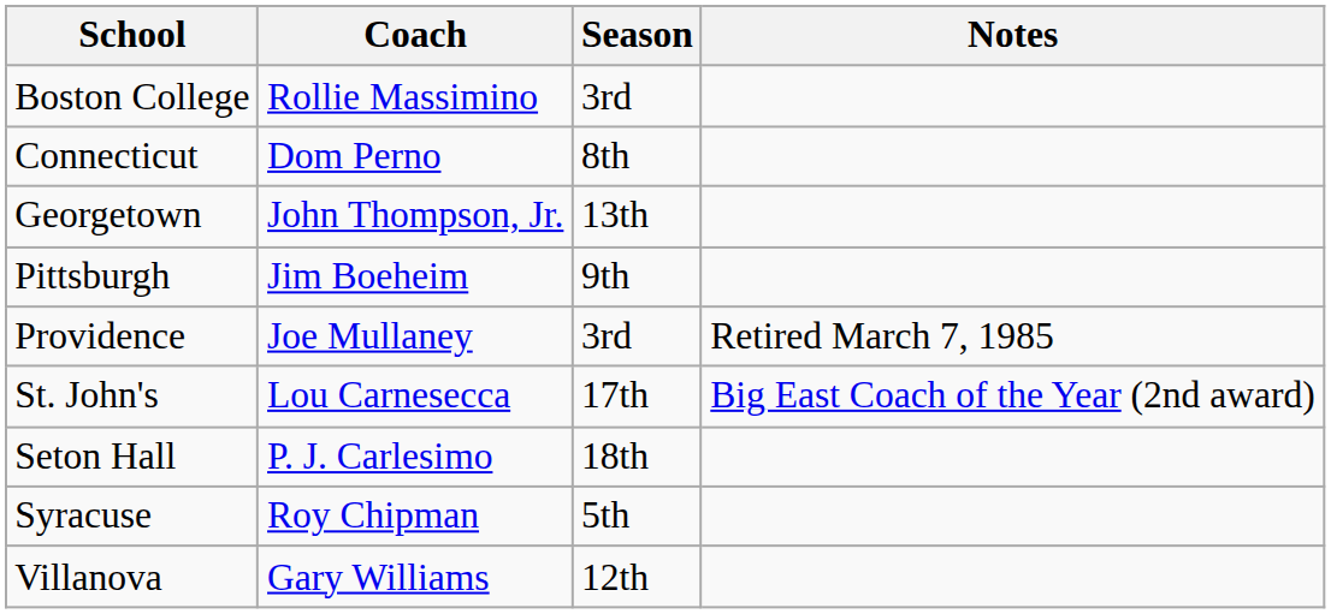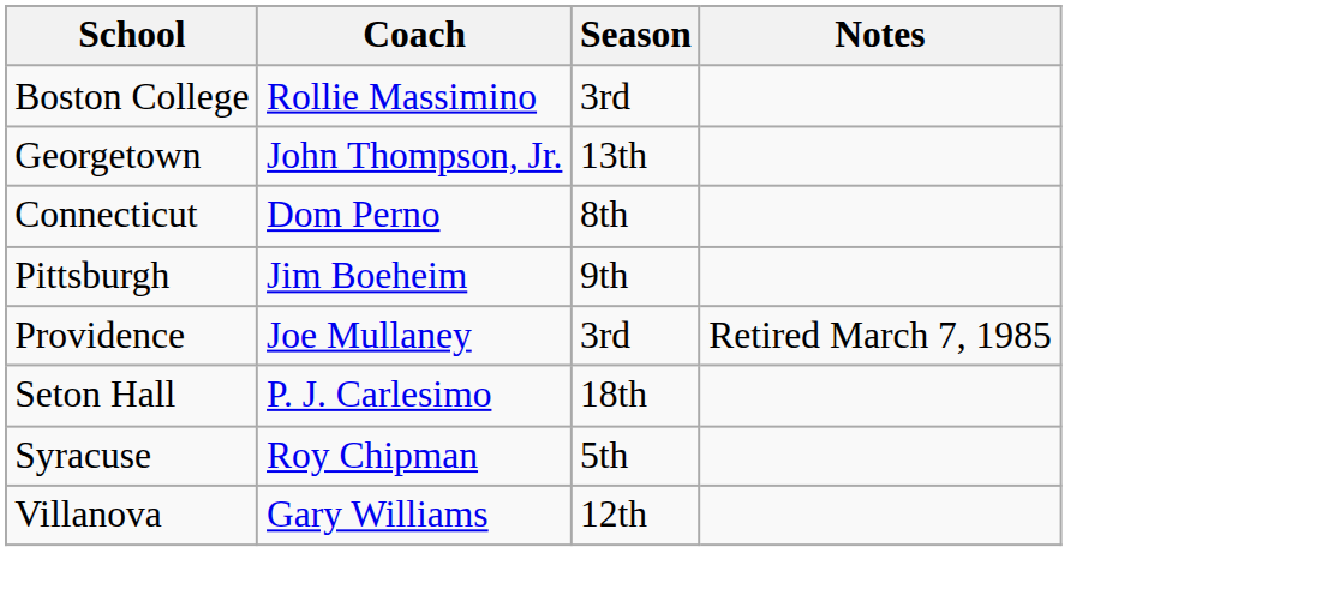rows swapped: Connecticut <-> Georgetown
- row: St. John's | Lou Carnesecca | 17th | Big East Coach of the Year (2nd award)
